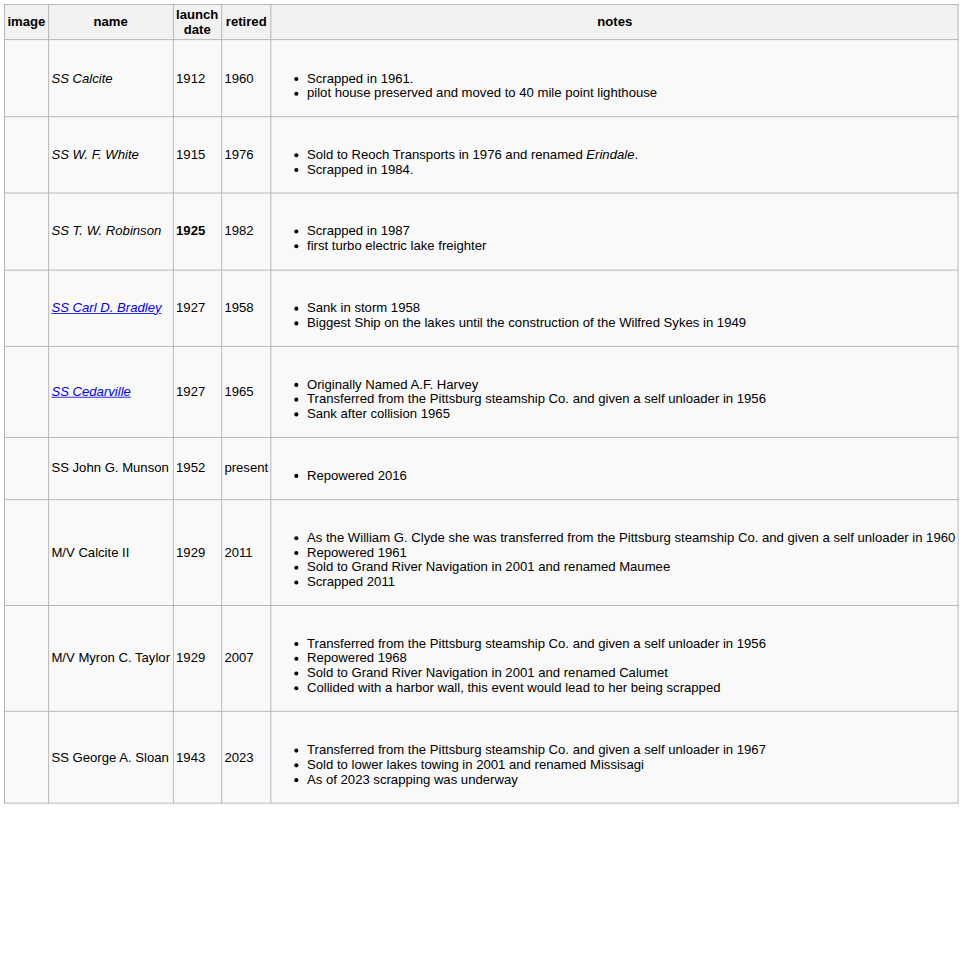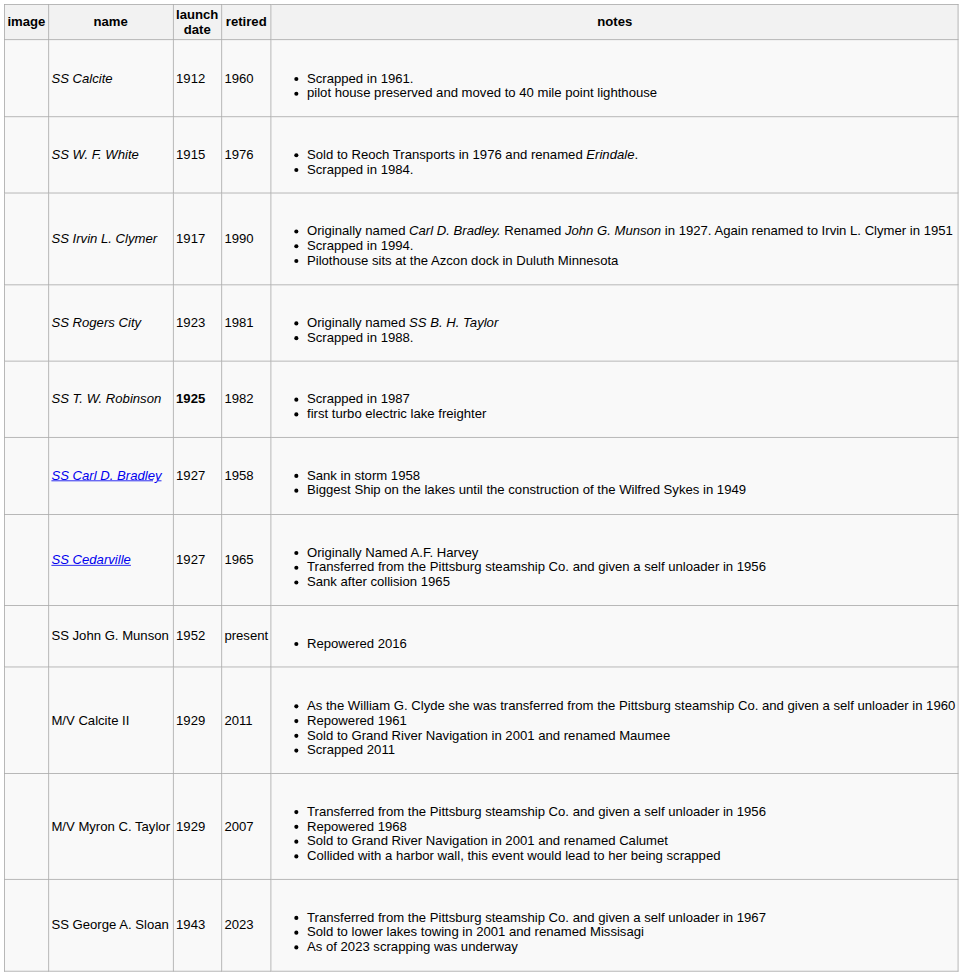+ row: SS Irvin L. Clymer | 1917 | 1990 | Originally named Carl D. Bradley. Renamed John G. Munson in 1927. Again renamed to Irvin L. Clymer in 1951 Scrapped in 1994. Pilothouse sits at the Azcon dock in Duluth Minnesota
+ row: SS Rogers City | 1923 | 1981 | Originally named SS B. H. Taylor Scrapped in 1988.
